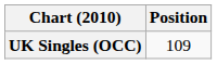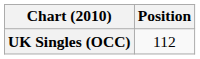UK Singles (OCC) | Position: 109 -> 112
